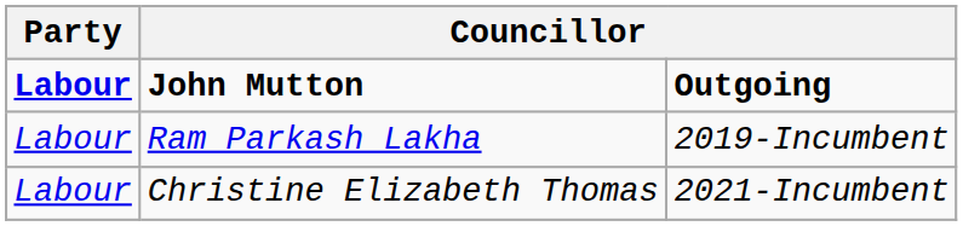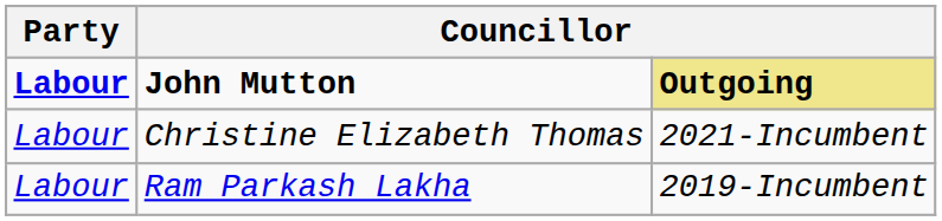John Mutton | column 3: no background -> khaki background
rows swapped: Ram Parkash Lakha <-> Christine Elizabeth Thomas
